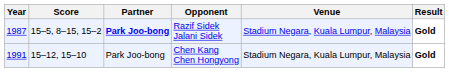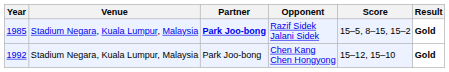columns swapped: Venue <-> Score
Razif Sidek Jalani Sidek | Year: 1987 -> 1985
Chen Kang Chen Hongyong | Year: 1991 -> 1992
